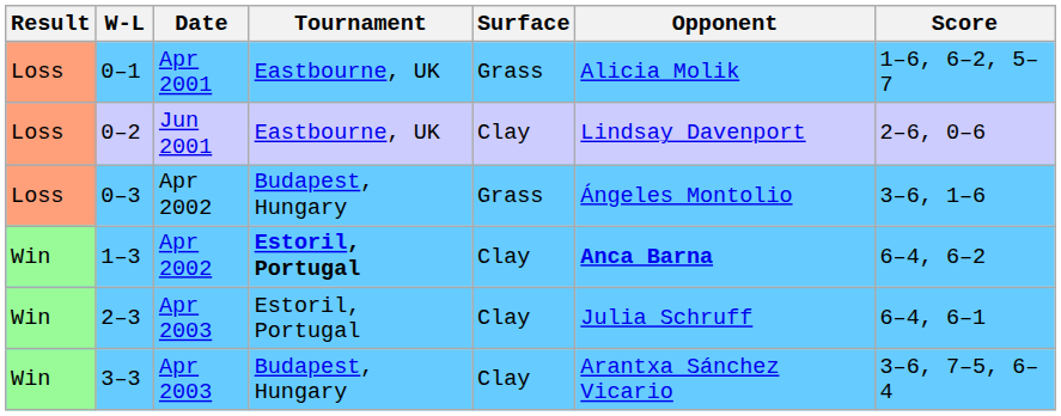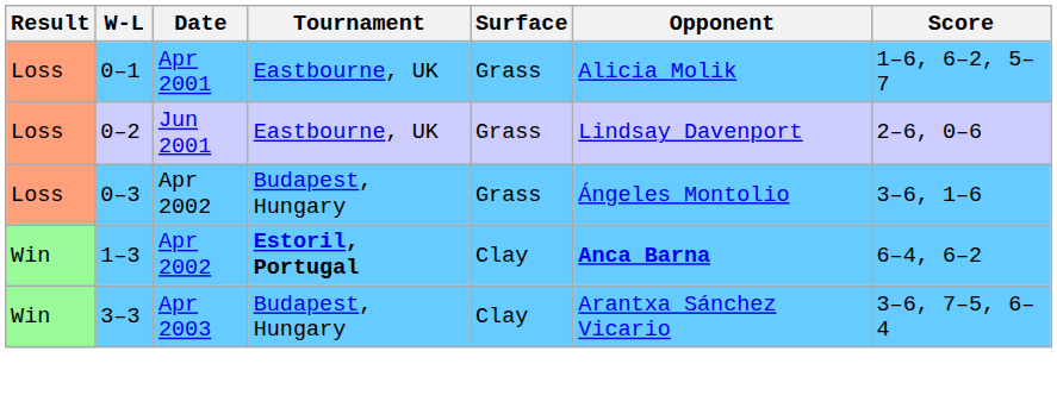0–2 | Surface: Clay -> Grass
- row: Win | 2–3 | Apr 2003 | Estoril, Portugal | Clay | Julia Schruff | 6–4, 6–1
